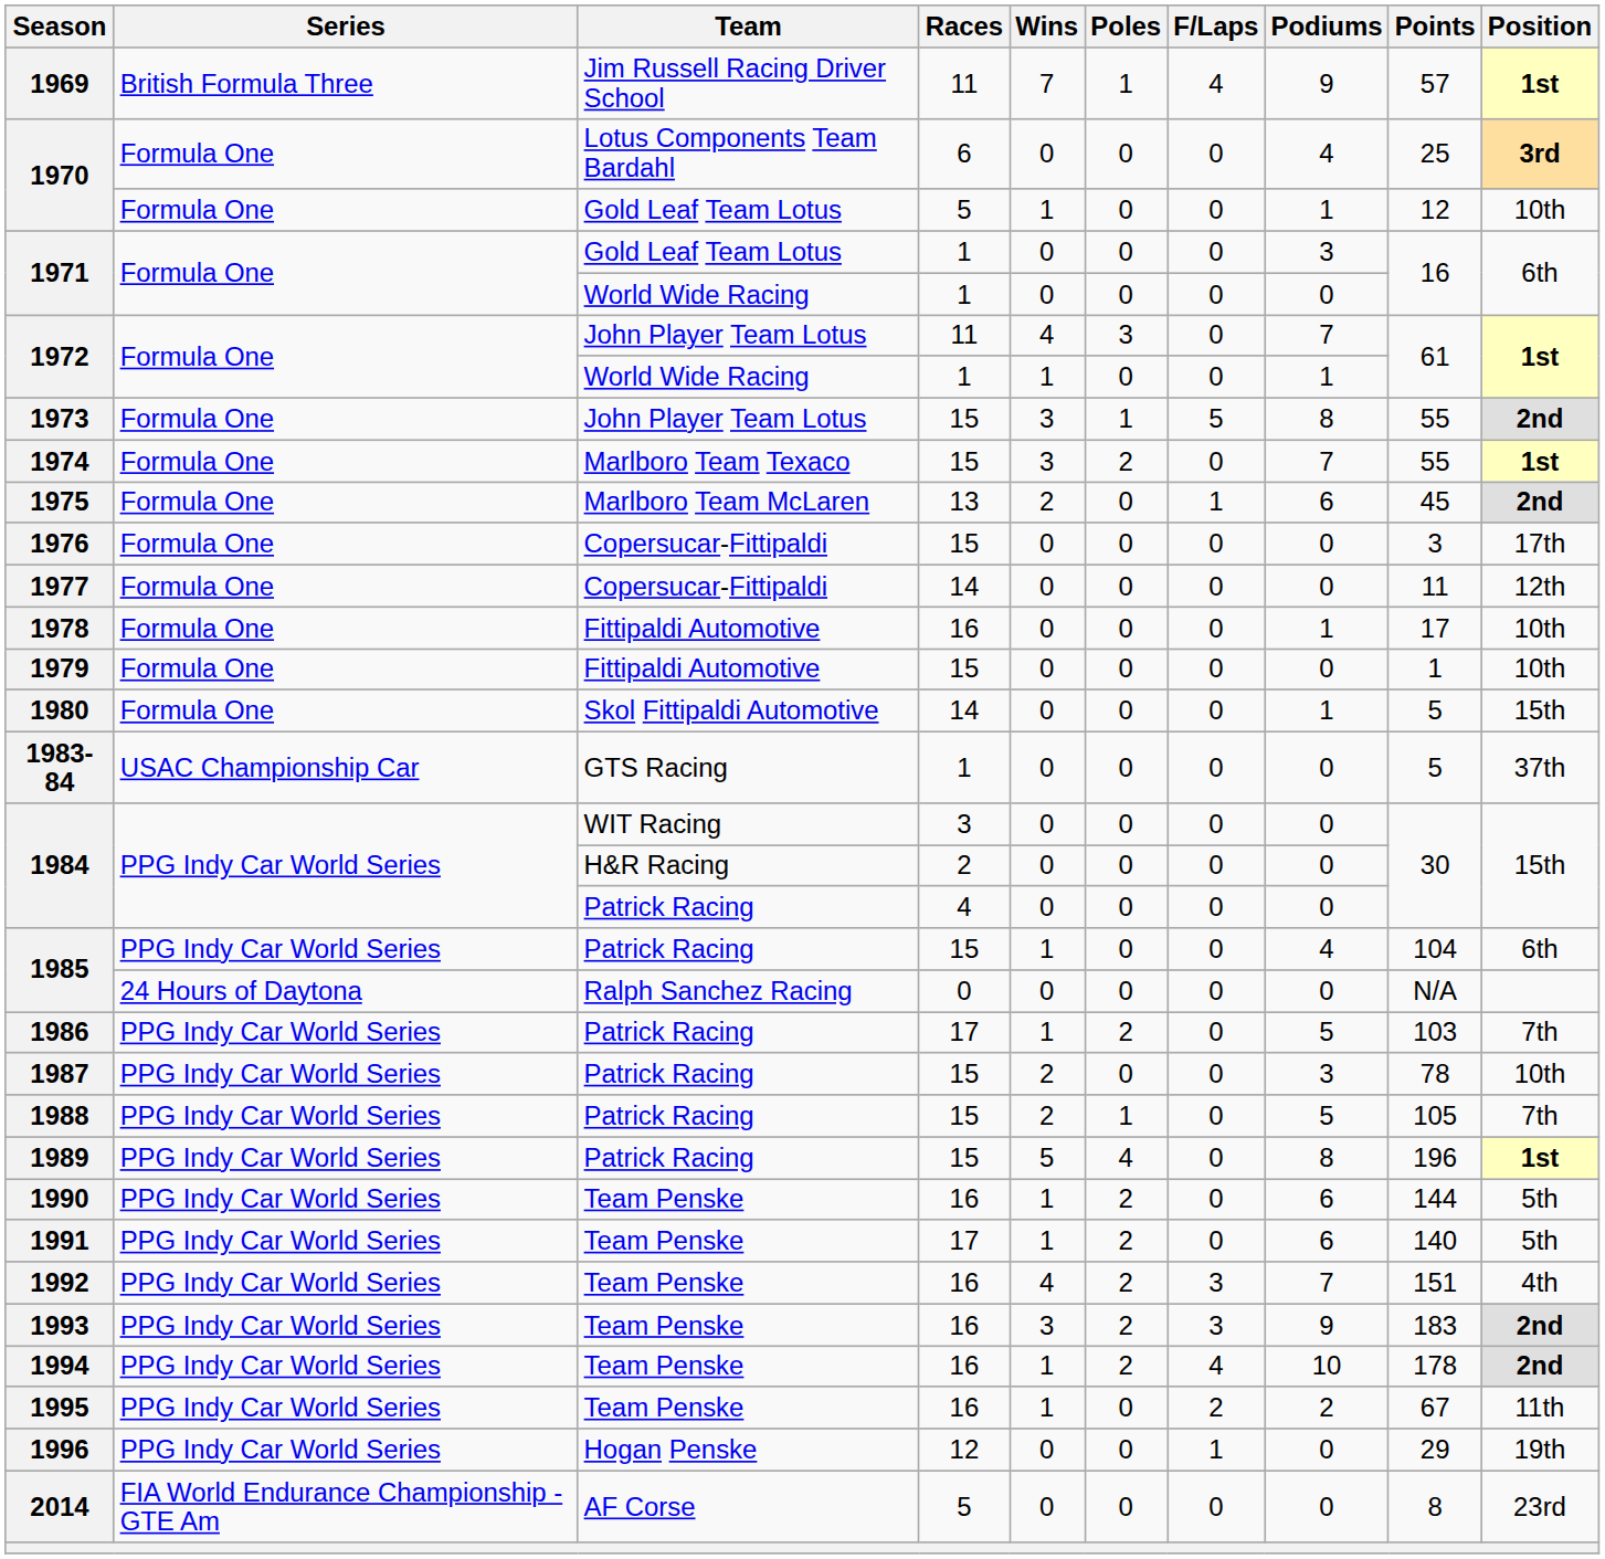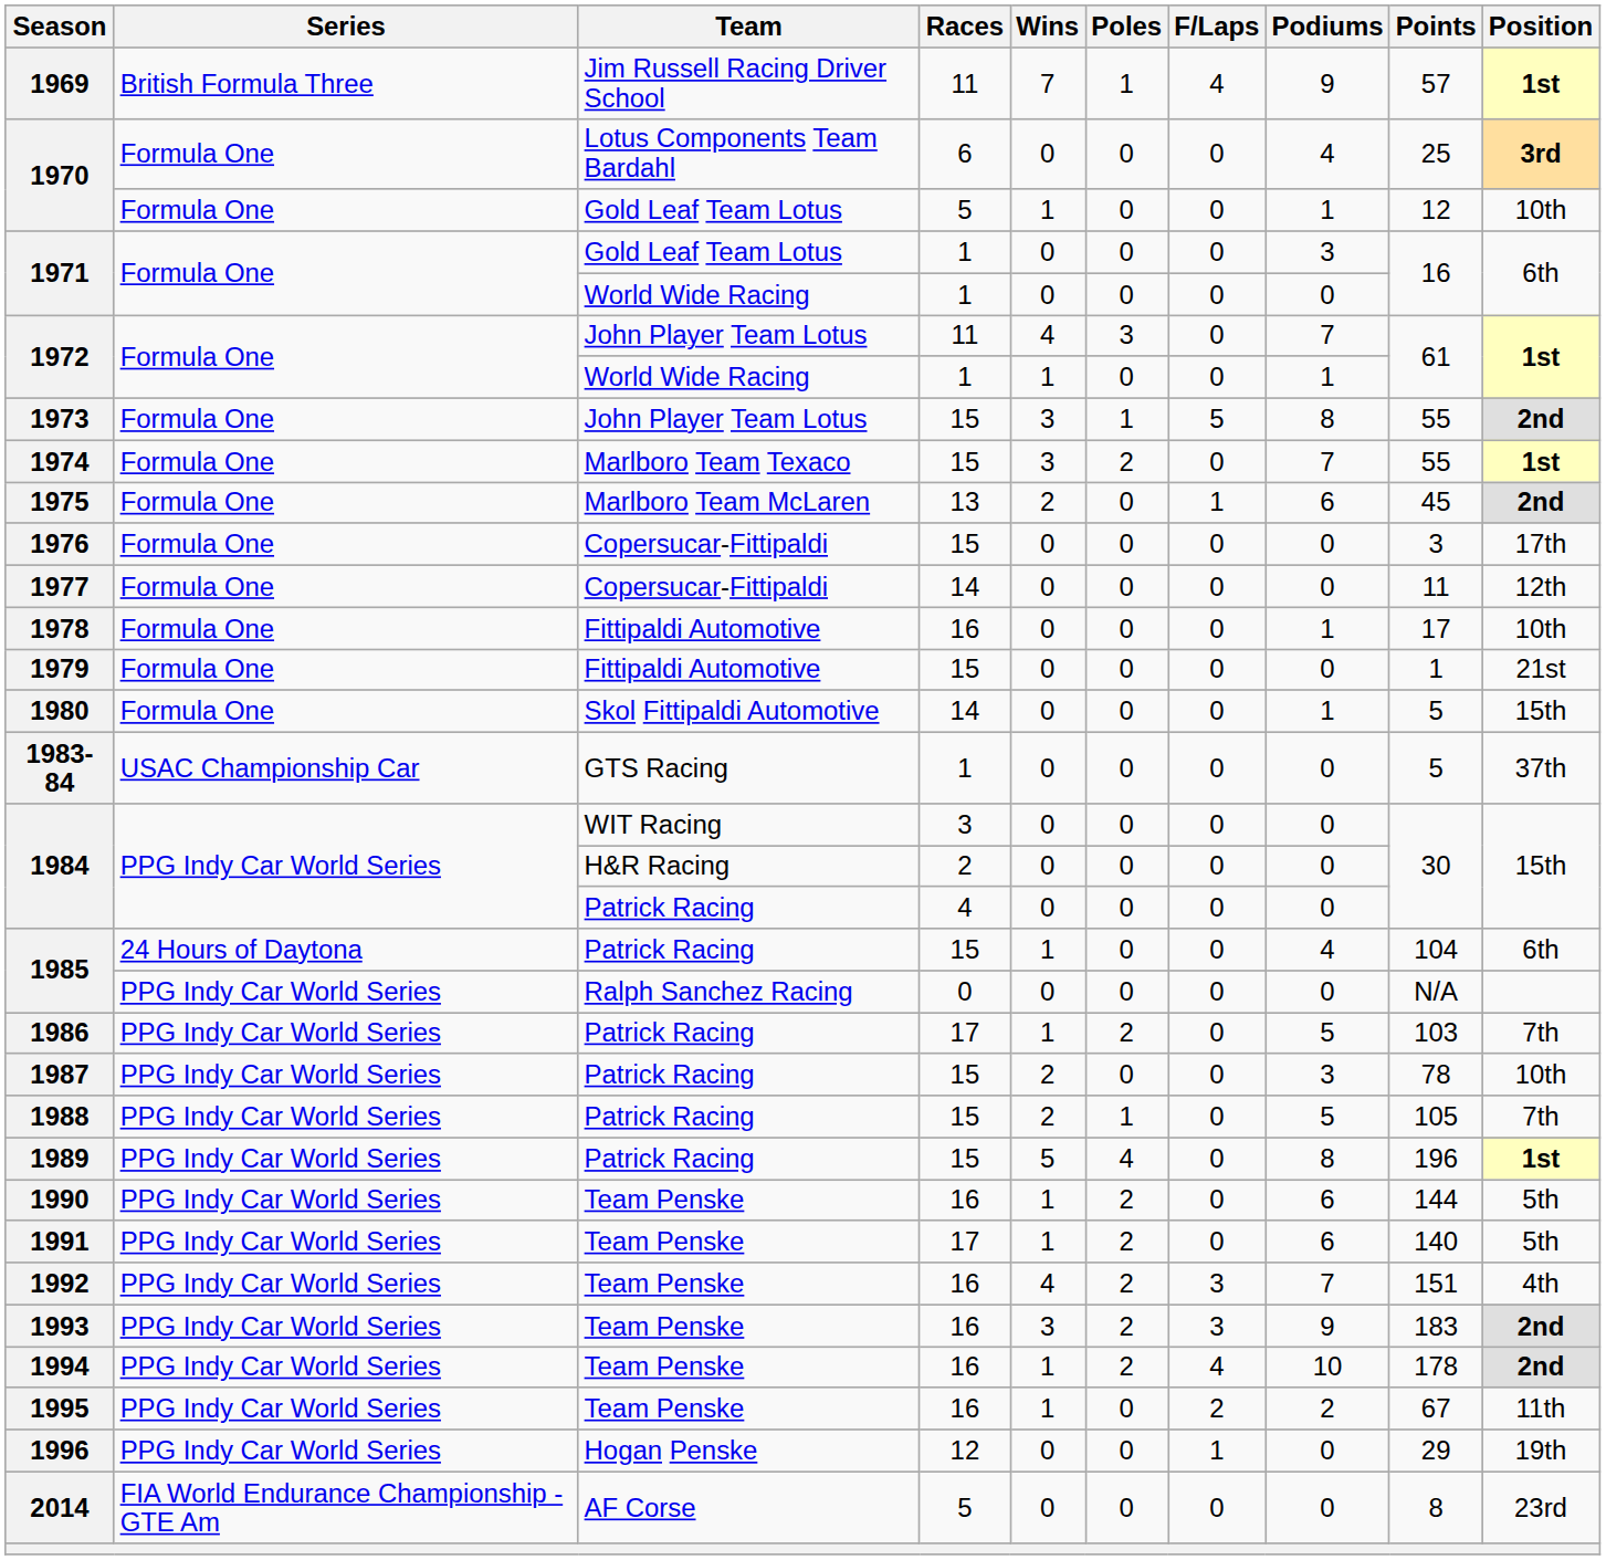1979 | Position: 10th -> 21st
1985 / Patrick Racing | Series: PPG Indy Car World Series -> 24 Hours of Daytona
1985 / Ralph Sanchez Racing | Series: 24 Hours of Daytona -> PPG Indy Car World Series
